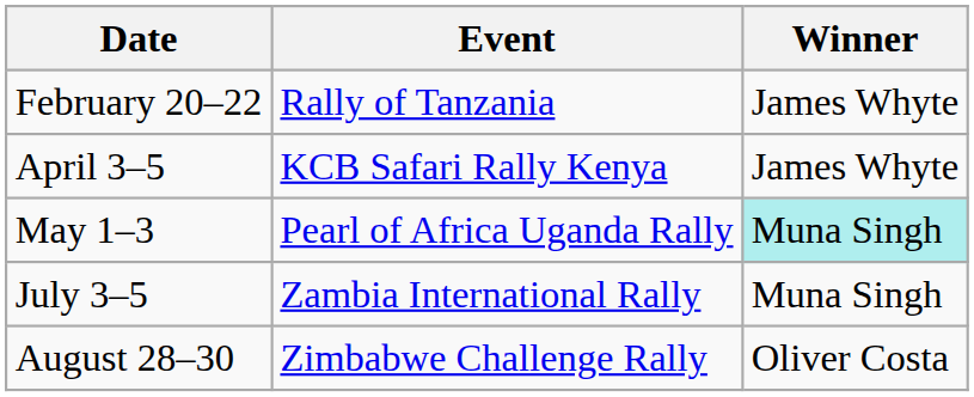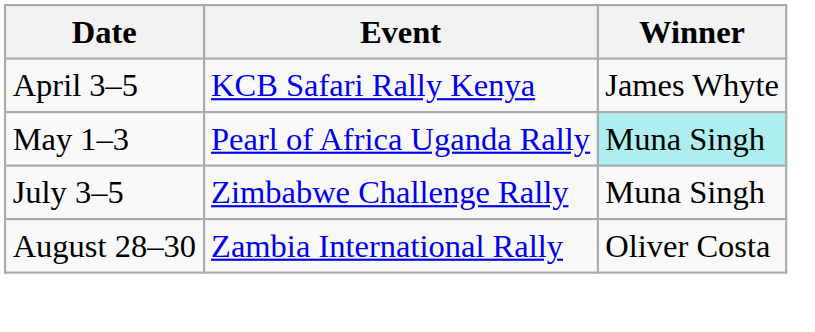- row: February 20–22 | Rally of Tanzania | James Whyte
July 3–5 | Event: Zambia International Rally -> Zimbabwe Challenge Rally
August 28–30 | Event: Zimbabwe Challenge Rally -> Zambia International Rally
